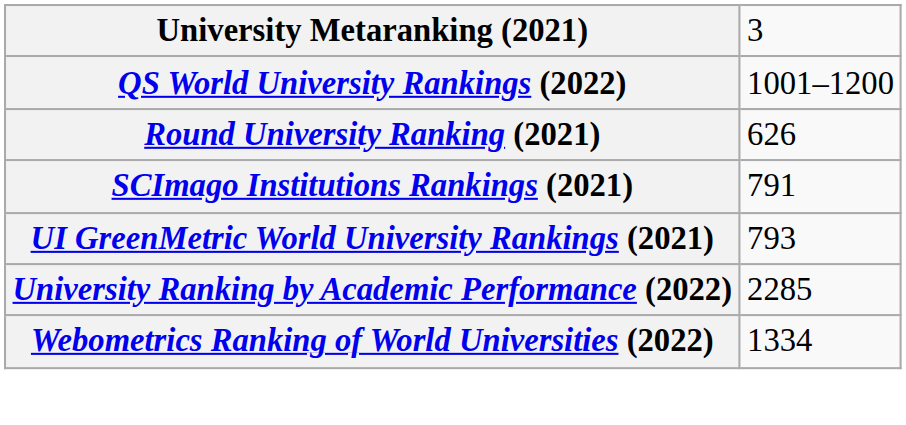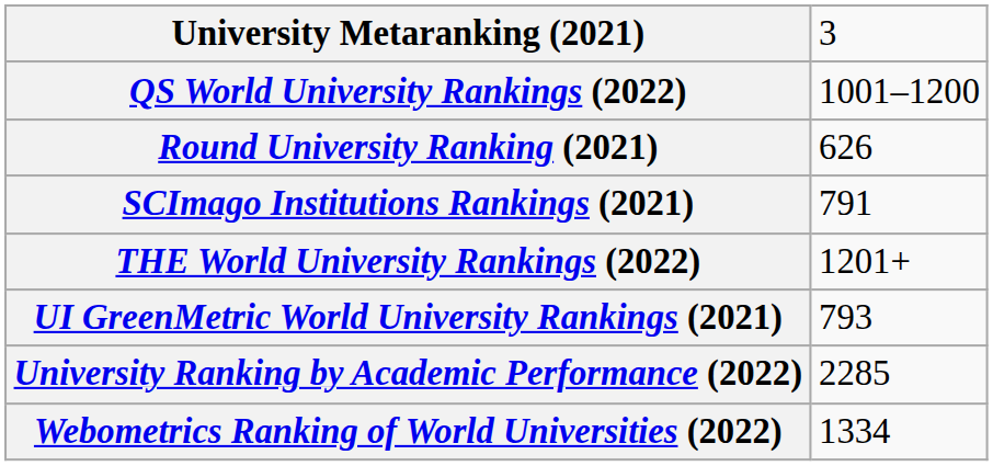+ row: THE World University Rankings (2022) | 1201+
